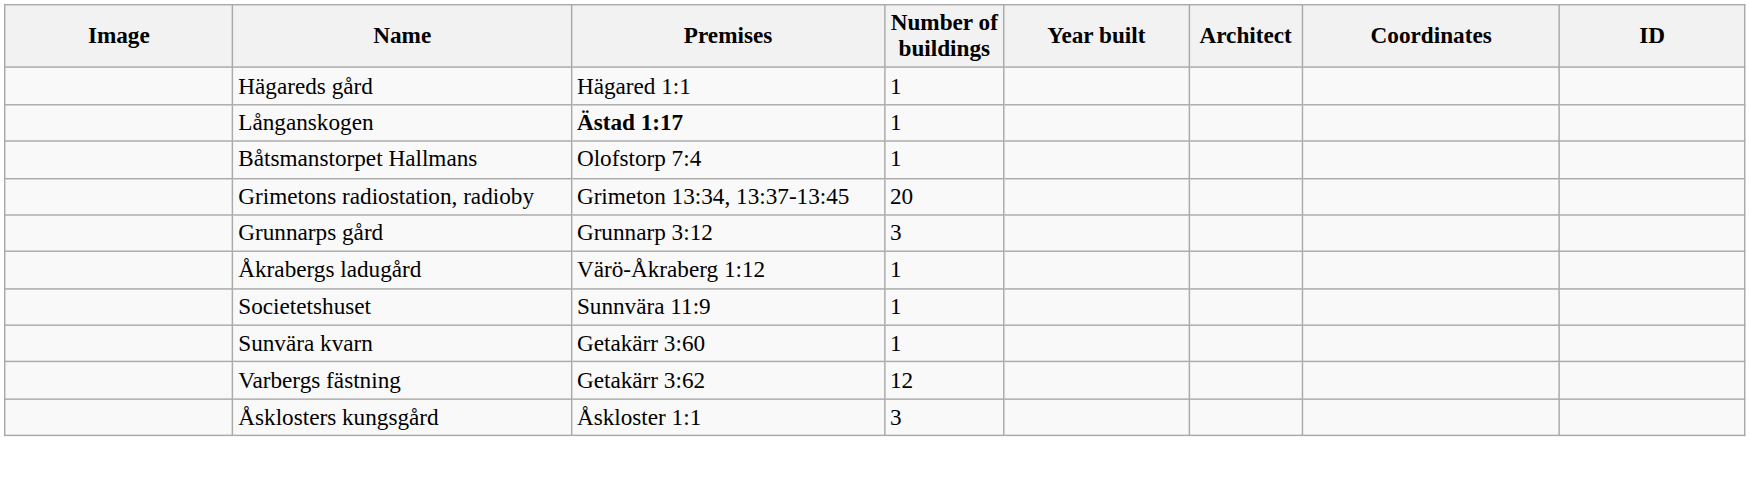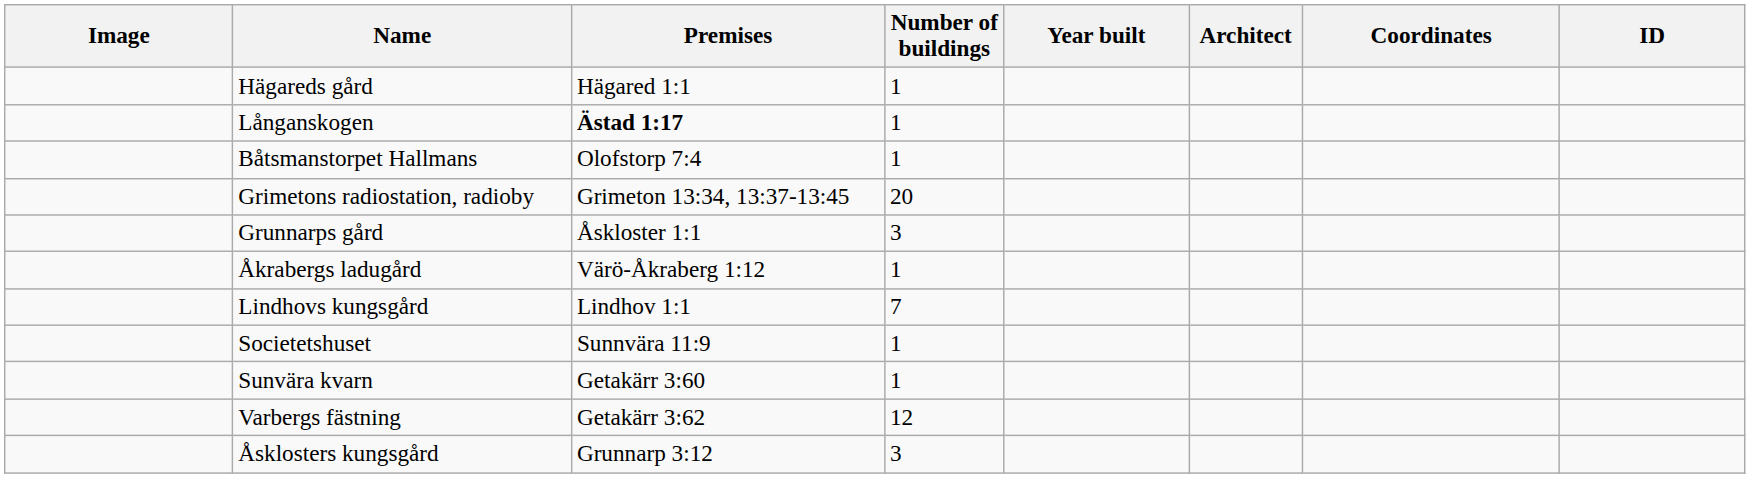Grunnarps gård | Premises: Grunnarp 3:12 -> Åskloster 1:1
+ row: Lindhovs kungsgård | Lindhov 1:1 | 7
Åsklosters kungsgård | Premises: Åskloster 1:1 -> Grunnarp 3:12
